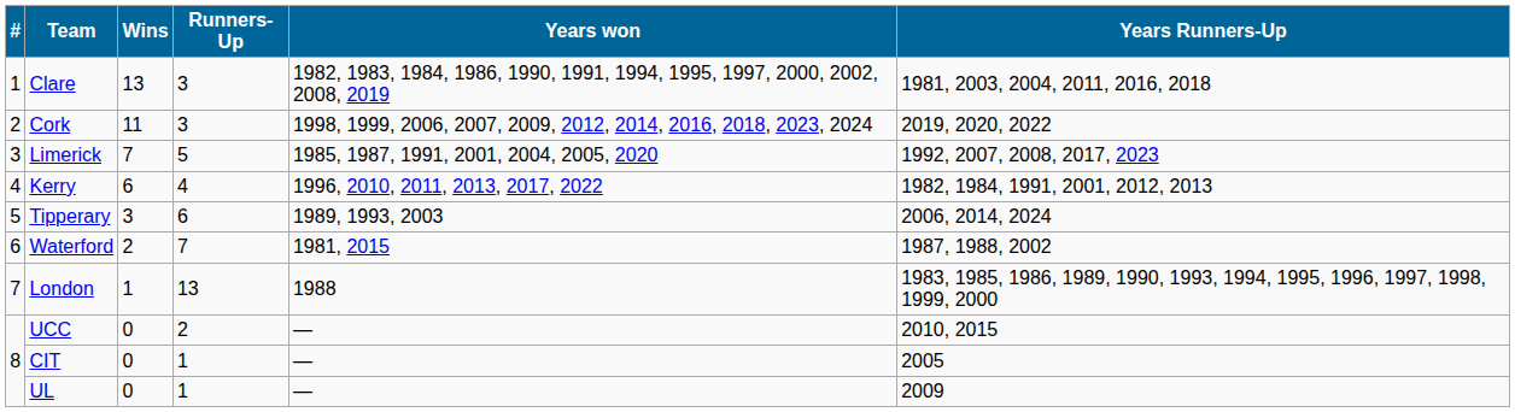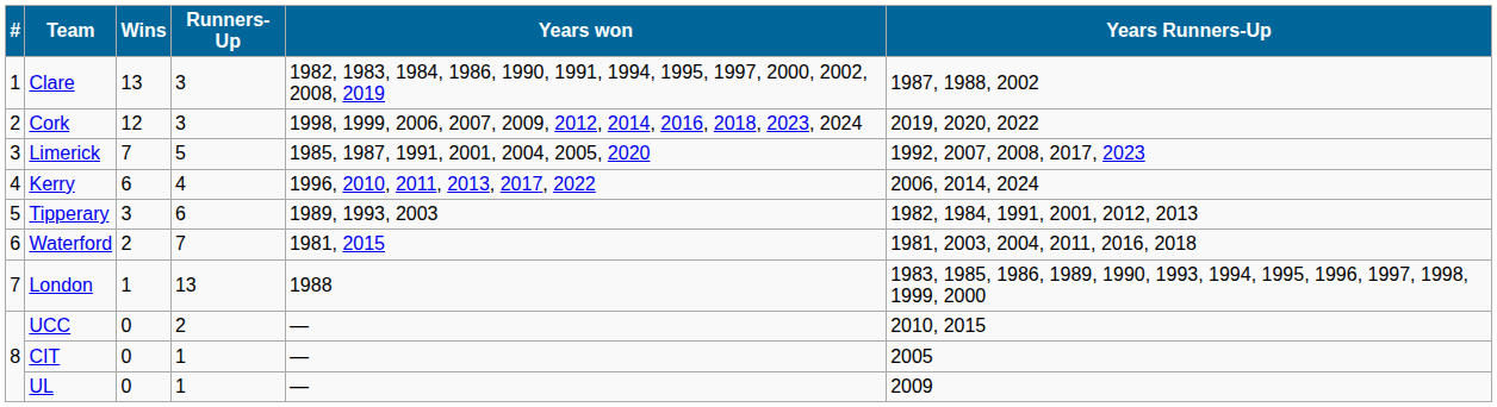Clare | Years Runners-Up: 1981, 2003, 2004, 2011, 2016, 2018 -> 1987, 1988, 2002
Cork | Wins: 11 -> 12
Kerry | Years Runners-Up: 1982, 1984, 1991, 2001, 2012, 2013 -> 2006, 2014, 2024
Tipperary | Years Runners-Up: 2006, 2014, 2024 -> 1982, 1984, 1991, 2001, 2012, 2013
Waterford | Years Runners-Up: 1987, 1988, 2002 -> 1981, 2003, 2004, 2011, 2016, 2018
